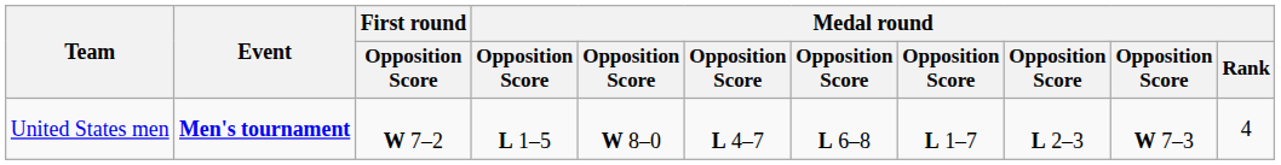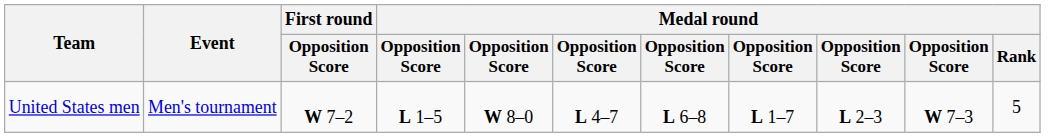United States men | Event: bold -> normal
United States men | Medal round / Rank: 4 -> 5
